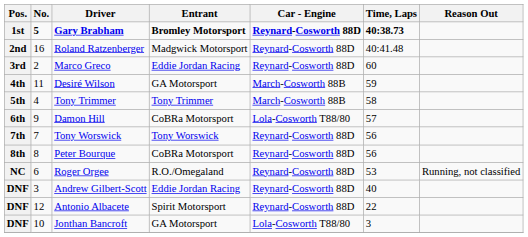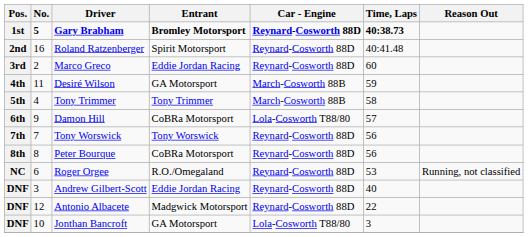Roland Ratzenberger | Entrant: Madgwick Motorsport -> Spirit Motorsport
Antonio Albacete | Entrant: Spirit Motorsport -> Madgwick Motorsport
